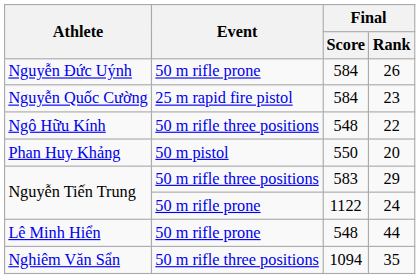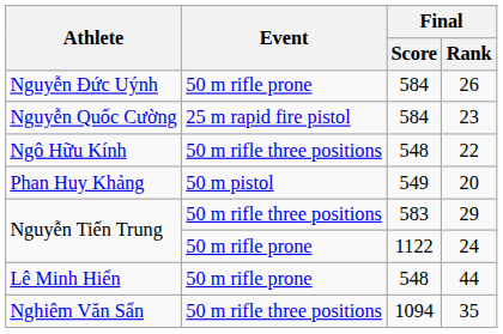20 | Final / Score: 550 -> 549
